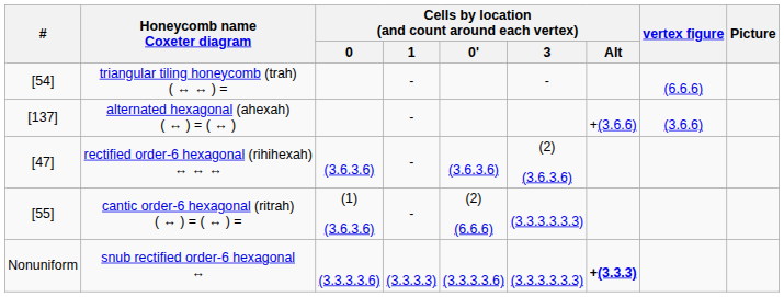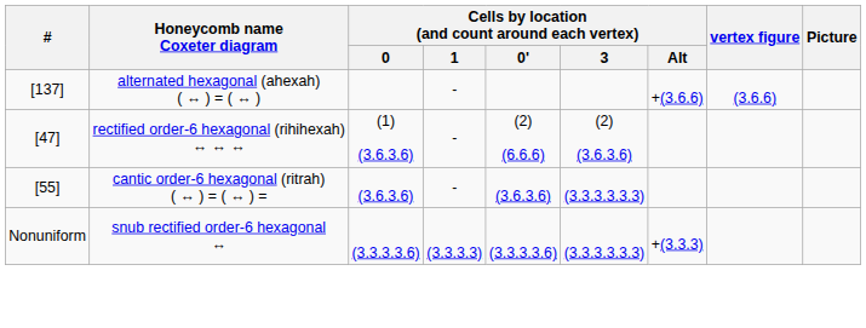- row: [54] | triangular tiling honeycomb (trah) ( ↔ ↔ ) = | - | - | (6.6.6)
rectified order-6 hexagonal (rihihexah) ↔ ↔ ↔ | Cells by location (and count around each vertex) / 0: (3.6.3.6) -> (1) (3.6.3.6)
rectified order-6 hexagonal (rihihexah) ↔ ↔ ↔ | Cells by location (and count around each vertex) / 0': (3.6.3.6) -> (2) (6.6.6)
cantic order-6 hexagonal (ritrah) ( ↔ ) = ( ↔ ) = | Cells by location (and count around each vertex) / 0: (1) (3.6.3.6) -> (3.6.3.6)
cantic order-6 hexagonal (ritrah) ( ↔ ) = ( ↔ ) = | Cells by location (and count around each vertex) / 0': (2) (6.6.6) -> (3.6.3.6)
snub rectified order-6 hexagonal ↔ | Cells by location (and count around each vertex) / Alt: bold -> normal
